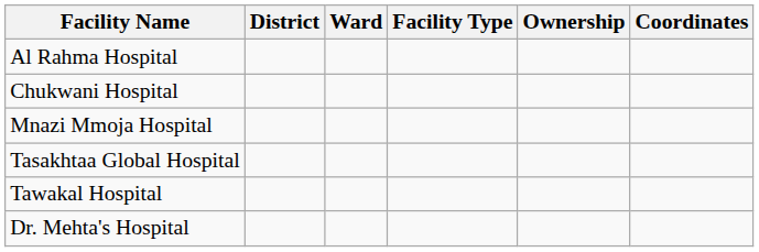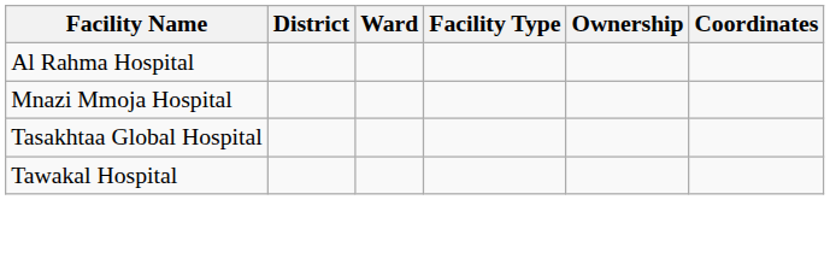- row: Chukwani Hospital
- row: Dr. Mehta's Hospital
